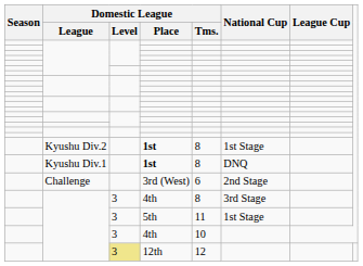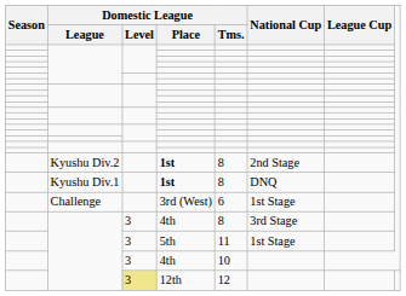Kyushu Div.2 / 1st | National Cup: 1st Stage -> 2nd Stage
3rd (West) | National Cup: 2nd Stage -> 1st Stage
